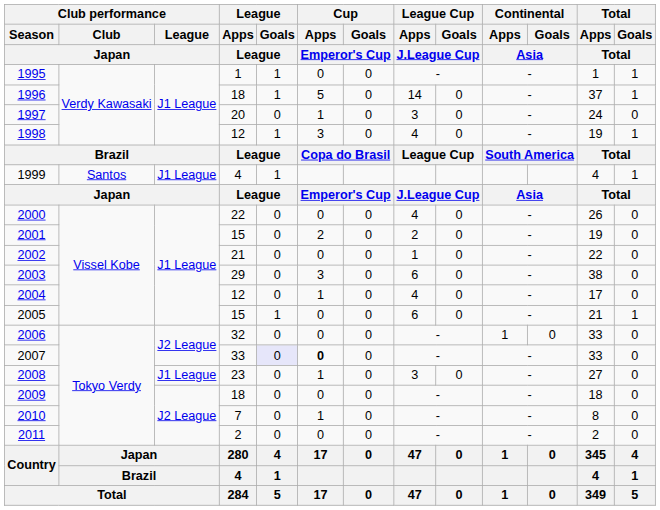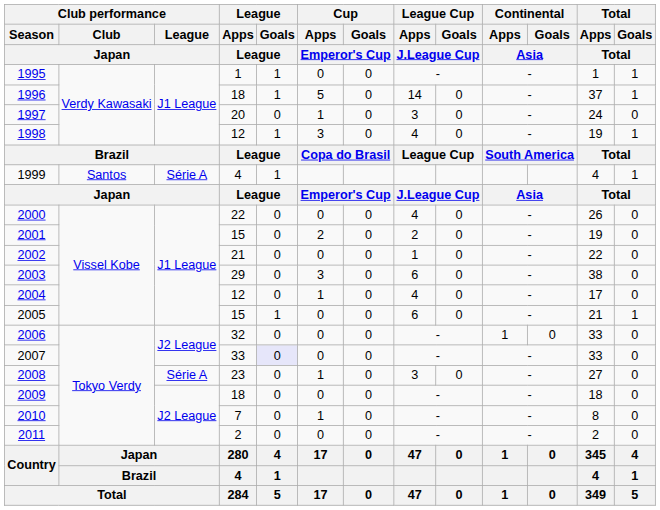1999 | Club performance / League / Japan: J1 League -> Série A
2007 | Cup / Apps / Emperor's Cup: bold -> normal
2008 | Club performance / League / Japan: J1 League -> Série A
